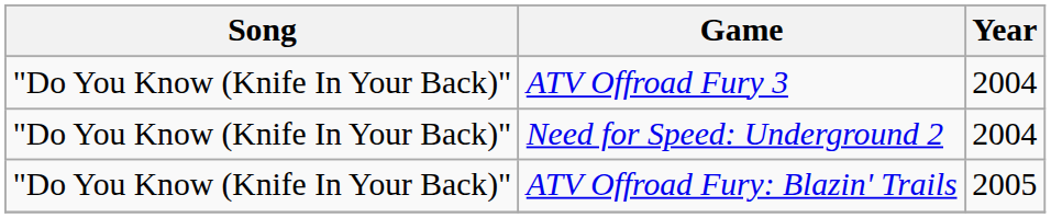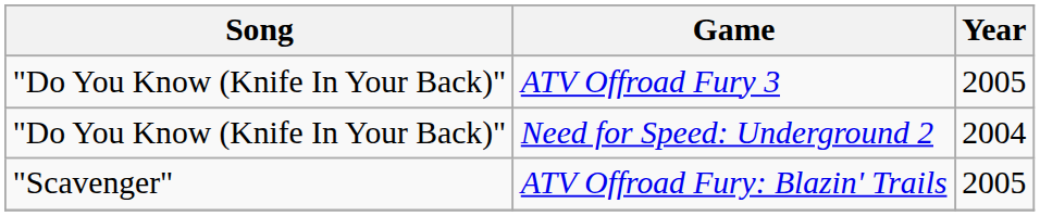ATV Offroad Fury 3 | Year: 2004 -> 2005
ATV Offroad Fury: Blazin' Trails | Song: "Do You Know (Knife In Your Back)" -> "Scavenger"
